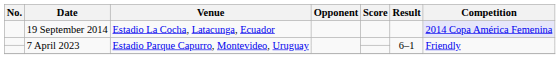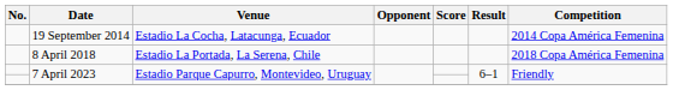19 September 2014 | Competition: lavender background -> no background
+ row: 8 April 2018 | Estadio La Portada, La Serena, Chile | 2018 Copa América Femenina
